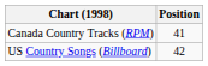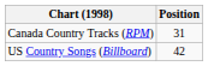Canada Country Tracks (RPM) | Position: 41 -> 31
